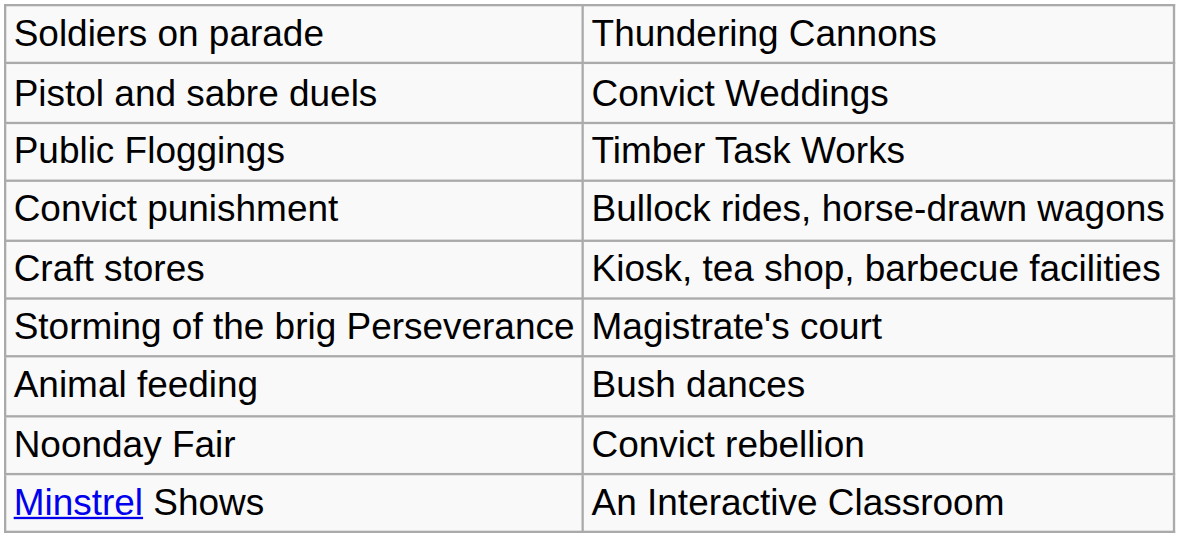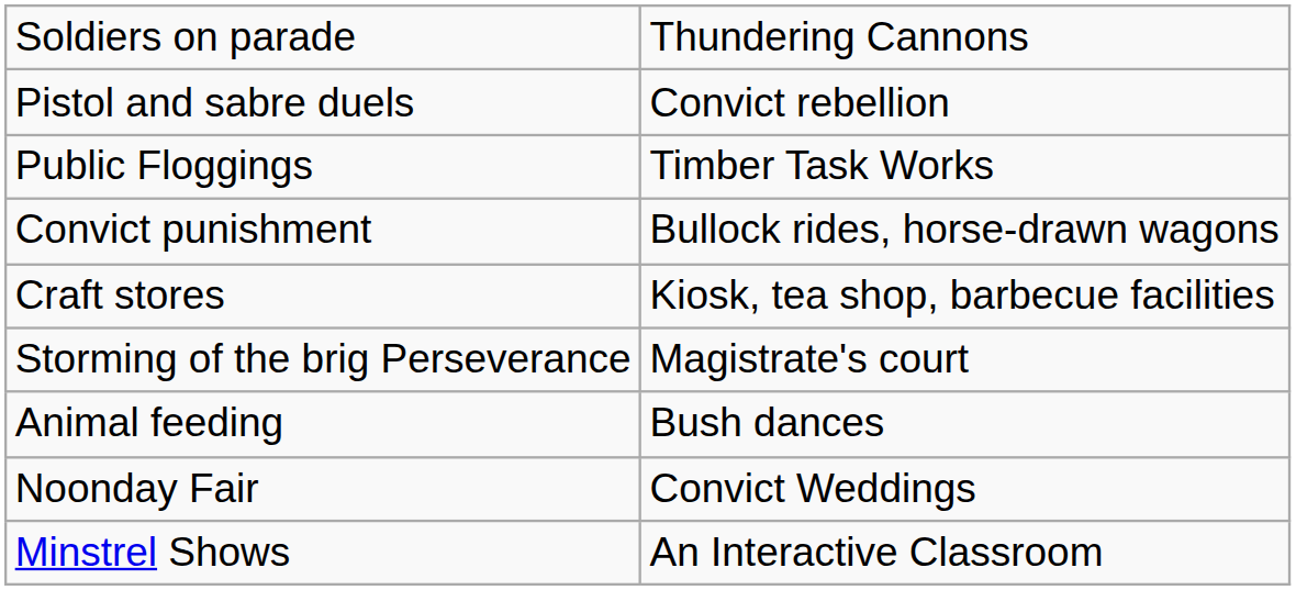Pistol and sabre duels | column 2: Convict Weddings -> Convict rebellion
Noonday Fair | column 2: Convict rebellion -> Convict Weddings
